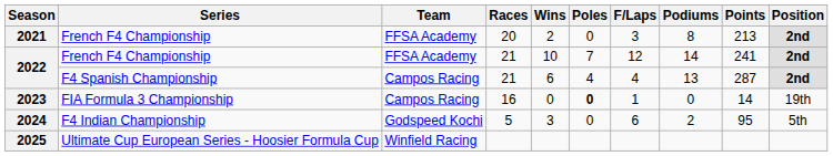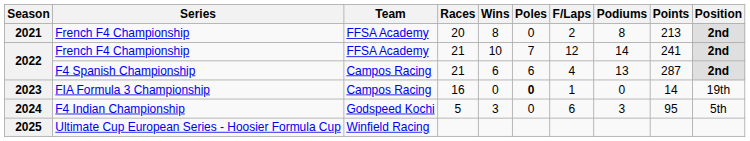2021 | Wins: 2 -> 8
2021 | F/Laps: 3 -> 2
2022 / F4 Spanish Championship | Poles: 4 -> 6
2024 | Podiums: 2 -> 3
